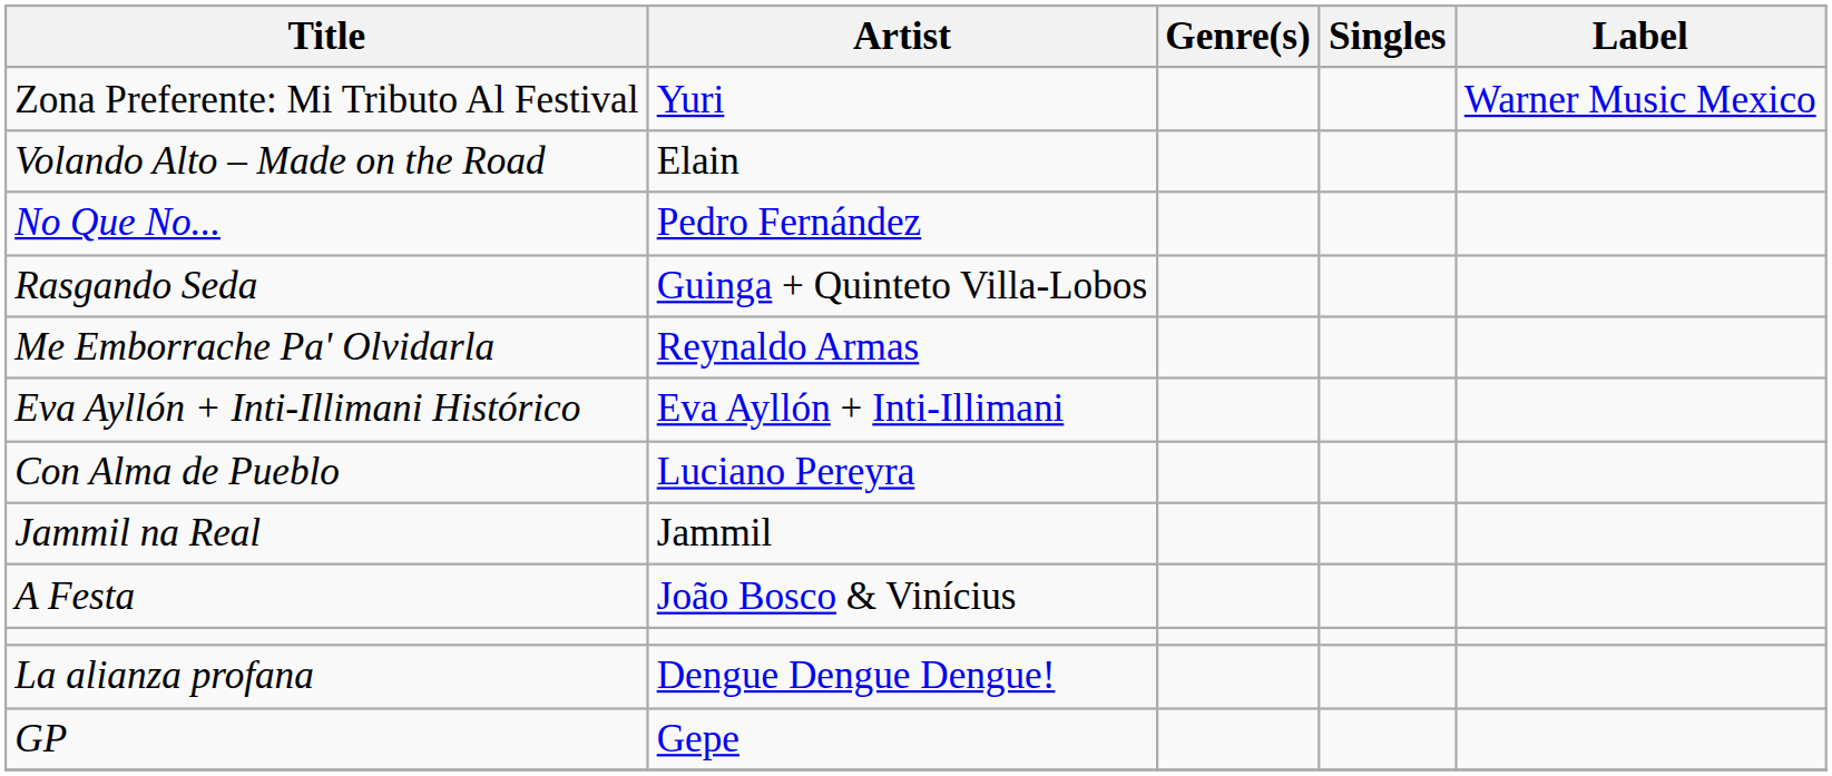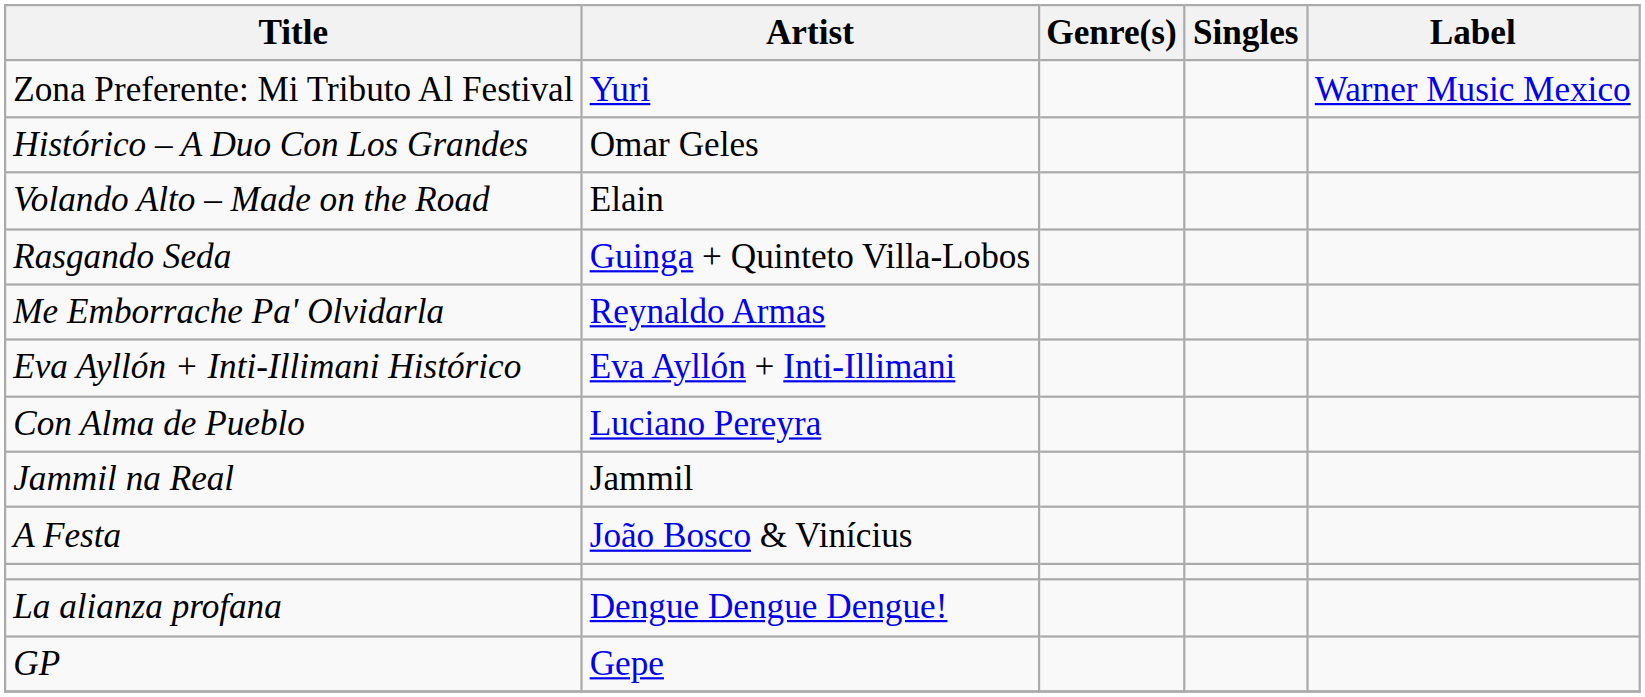+ row: Histórico – A Duo Con Los Grandes | Omar Geles
- row: No Que No... | Pedro Fernández
